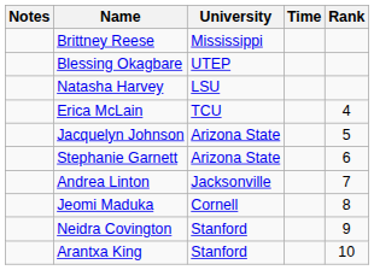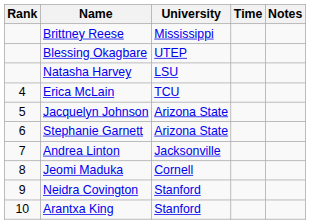columns swapped: Rank <-> Notes
